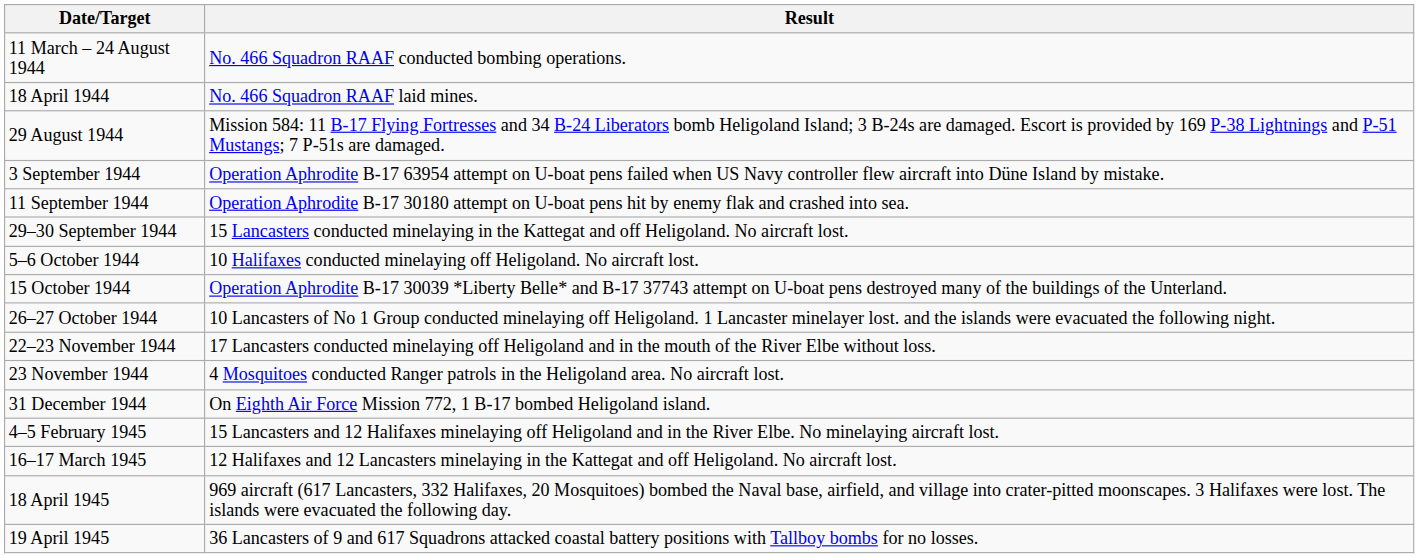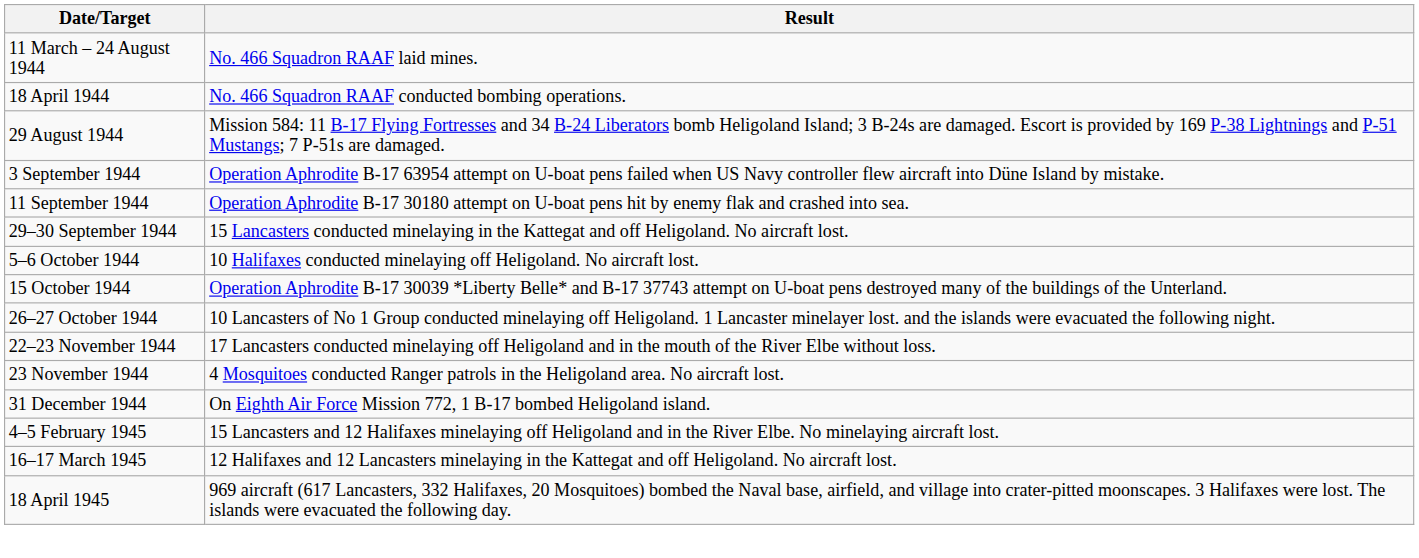11 March – 24 August 1944 | Result: No. 466 Squadron RAAF conducted bombing operations. -> No. 466 Squadron RAAF laid mines.
18 April 1944 | Result: No. 466 Squadron RAAF laid mines. -> No. 466 Squadron RAAF conducted bombing operations.
- row: 19 April 1945 | 36 Lancasters of 9 and 617 Squadrons attacked coastal battery positions with Tallboy bombs for no losses.
